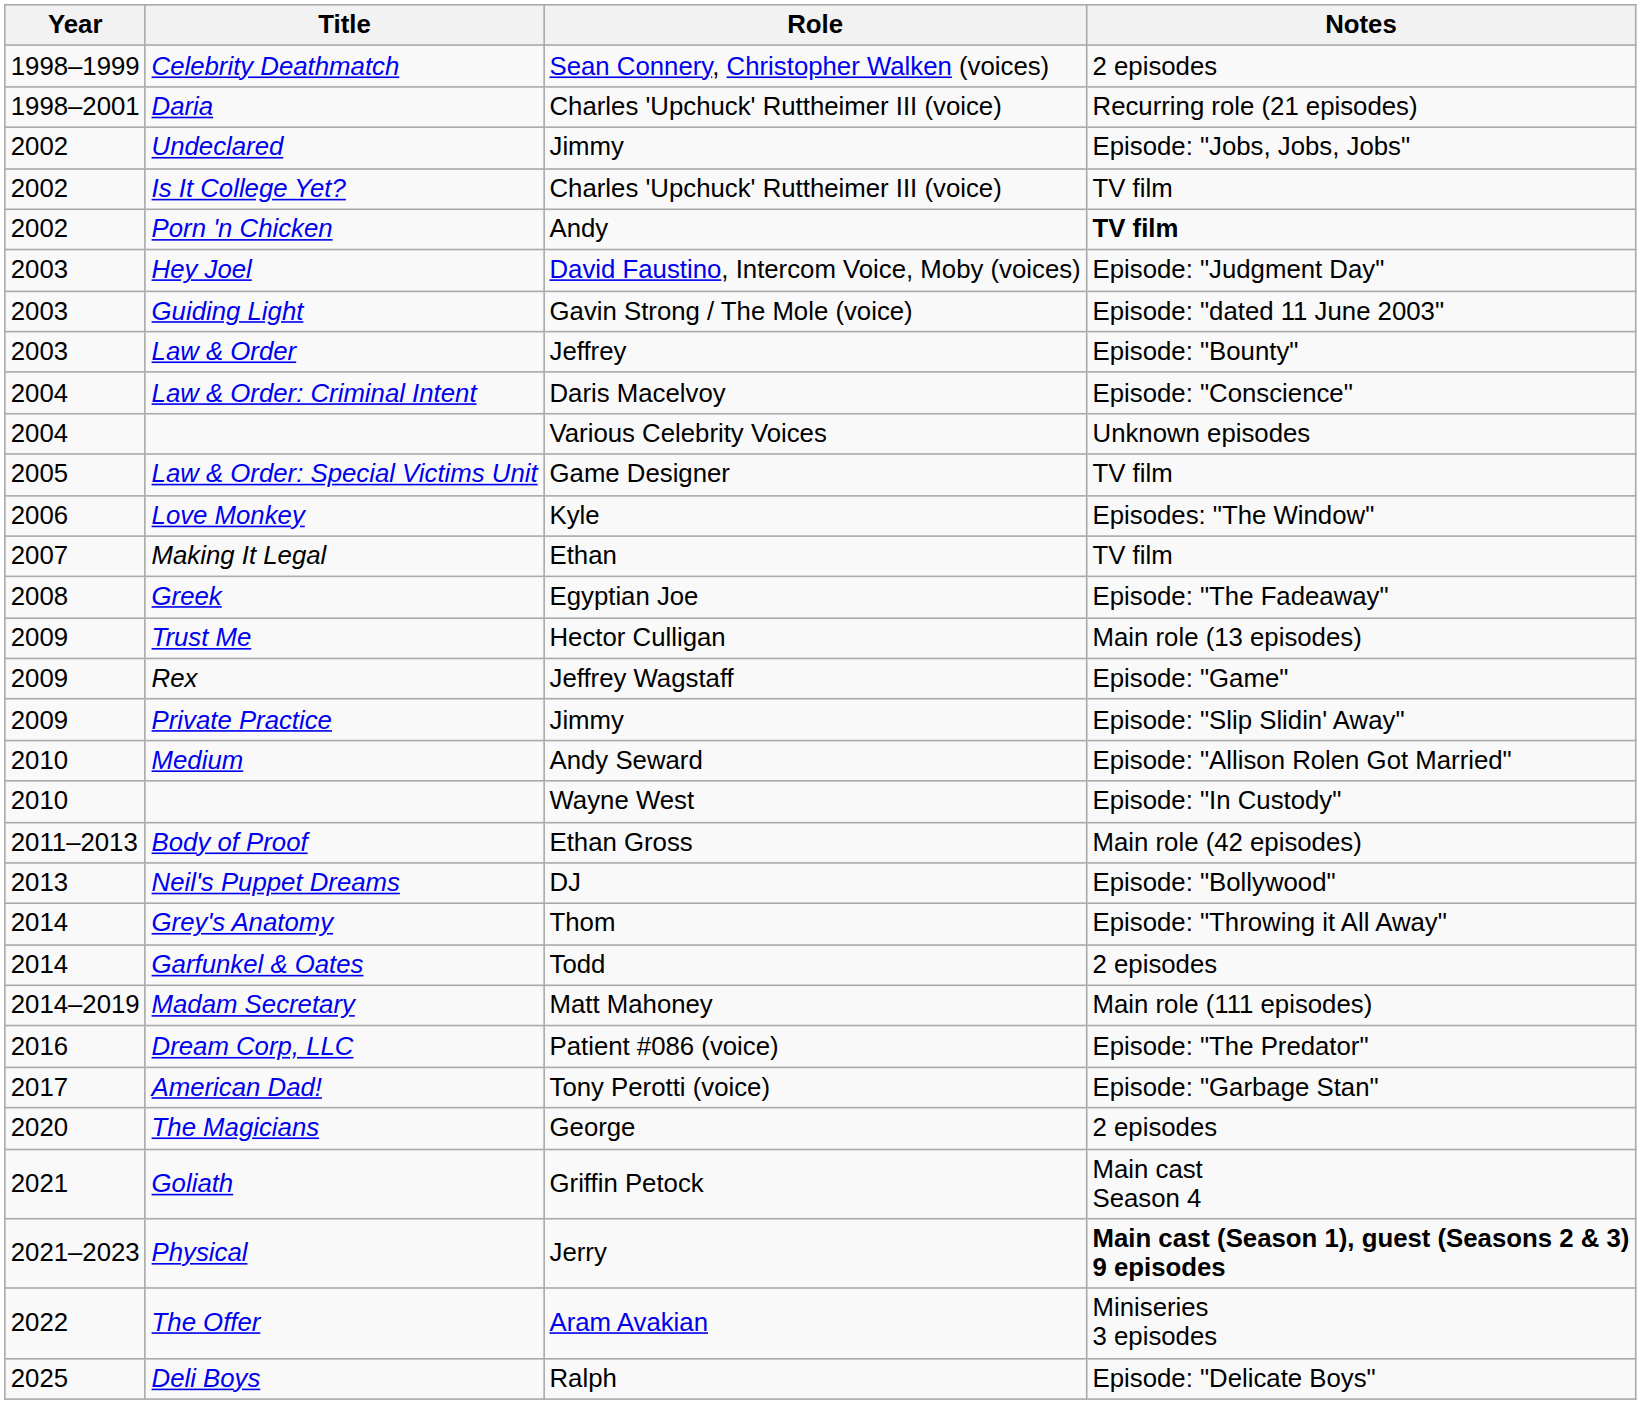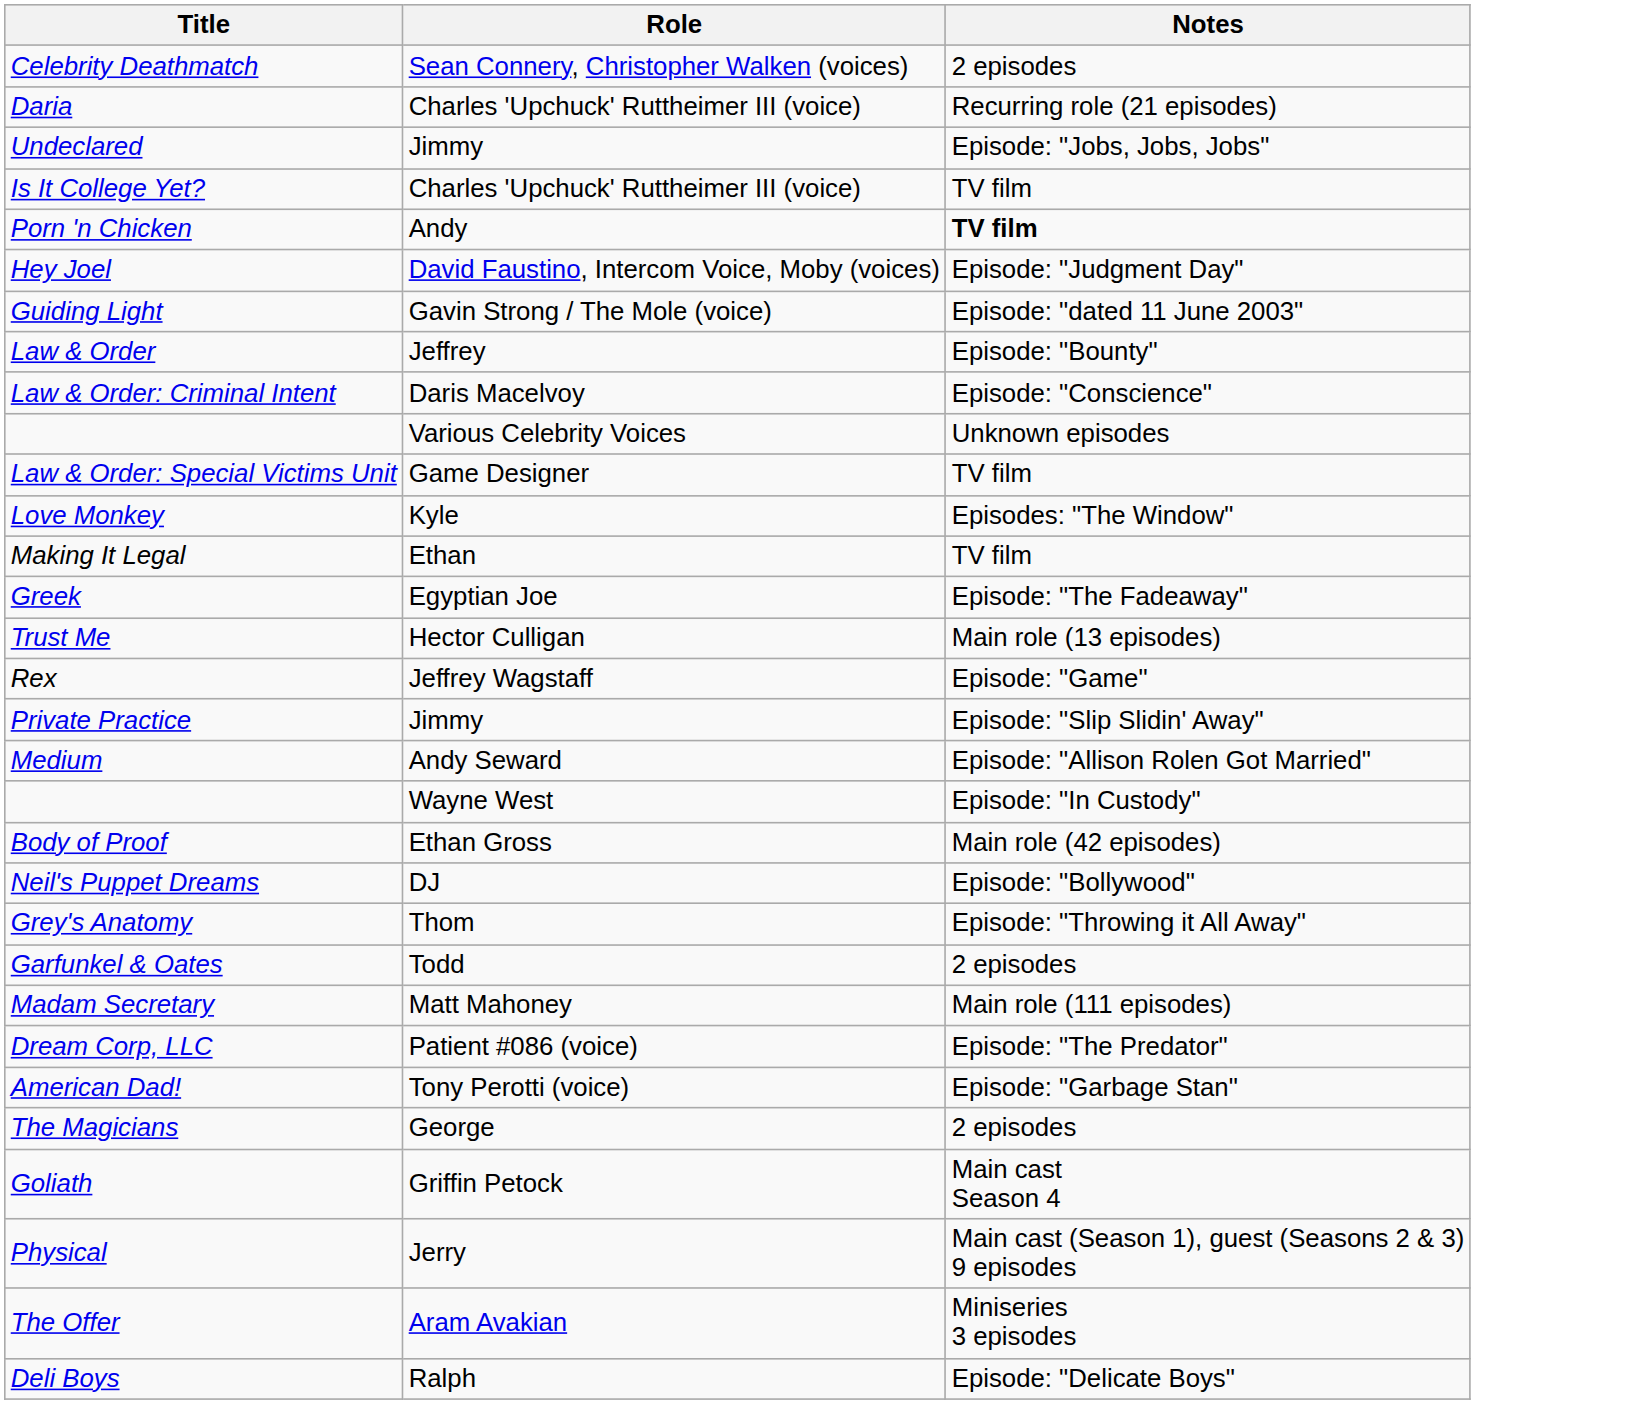- column: Year | 1998–1999 | 1998–2001 | 2002 | 2002 | 2002 | 2003 | 2003 | 2003 | 2004 | 2004 | 2005 | 2006 | 2007 | 2008 | 2009 | 2009 | 2009 | 2010 | 2010 | 2011–2013 | 2013 | 2014 | 2014 | 2014–2019 | 2016 | 2017 | 2020 | 2021 | 2021–2023 | 2022 | 2025
Physical | Notes: bold -> normal
